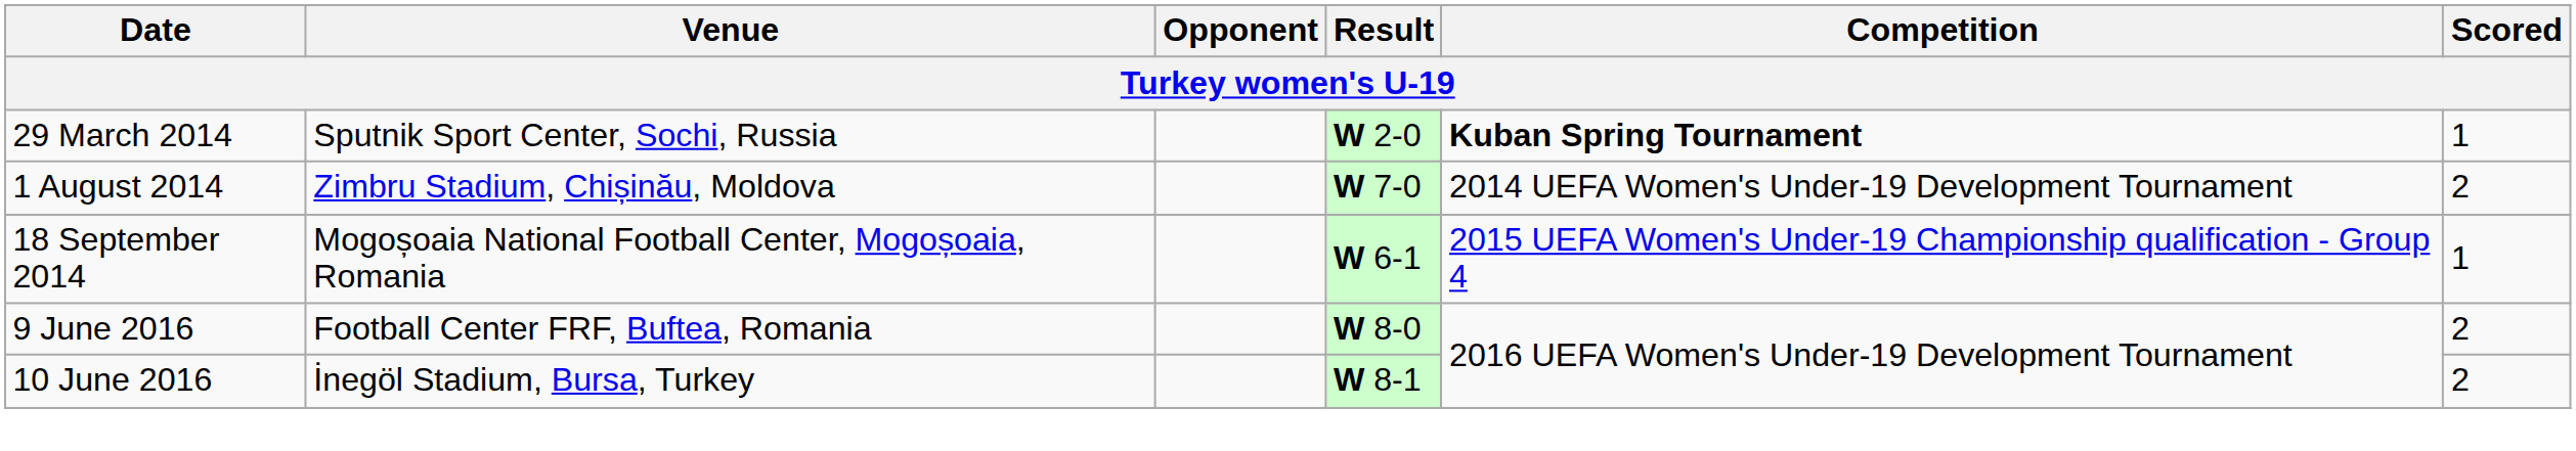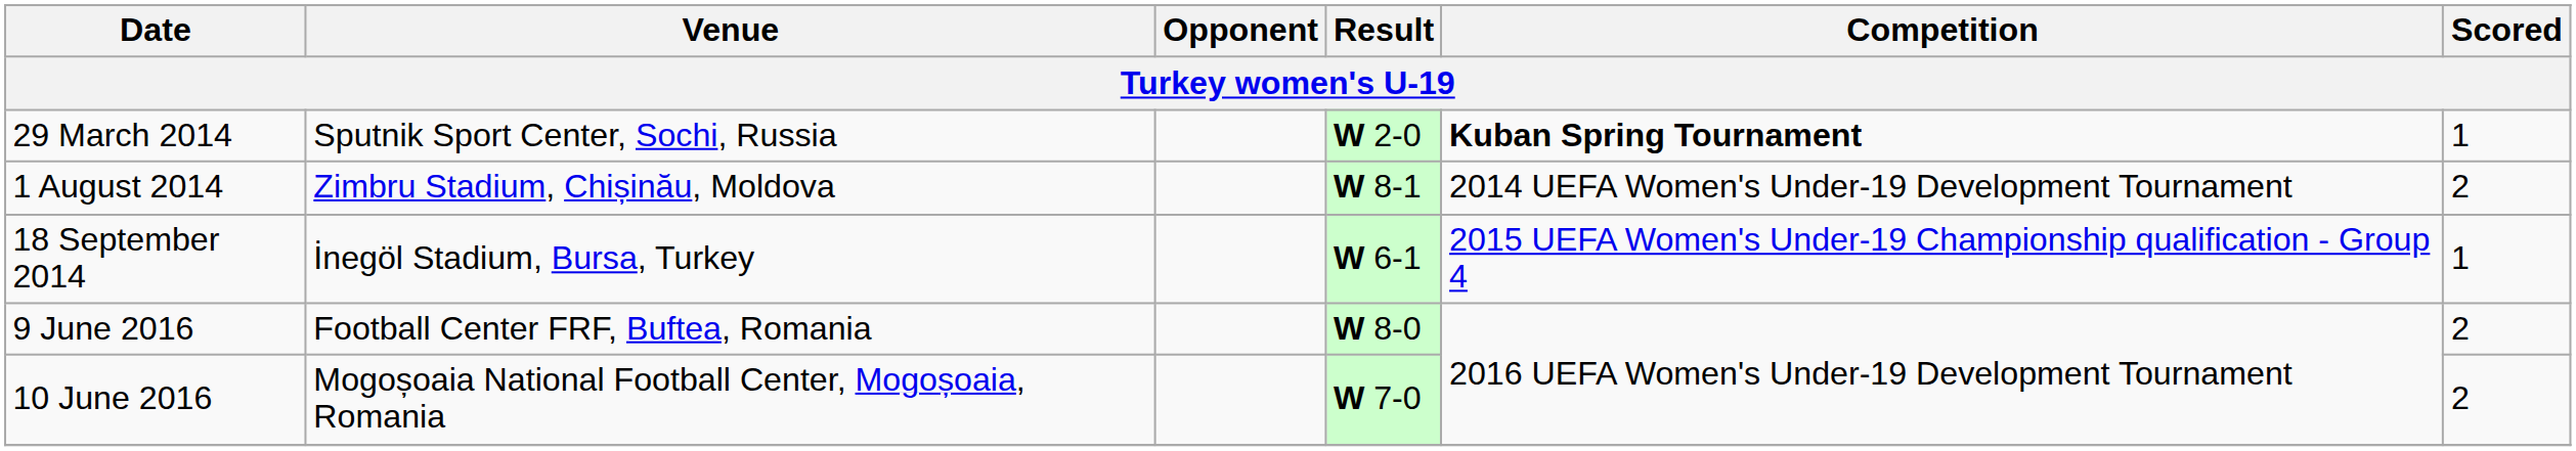1 August 2014 | Result: W 7-0 -> W 8-1
18 September 2014 | Venue: Mogoșoaia National Football Center, Mogoșoaia, Romania -> İnegöl Stadium, Bursa, Turkey
10 June 2016 | Venue: İnegöl Stadium, Bursa, Turkey -> Mogoșoaia National Football Center, Mogoșoaia, Romania
10 June 2016 | Result: W 8-1 -> W 7-0
